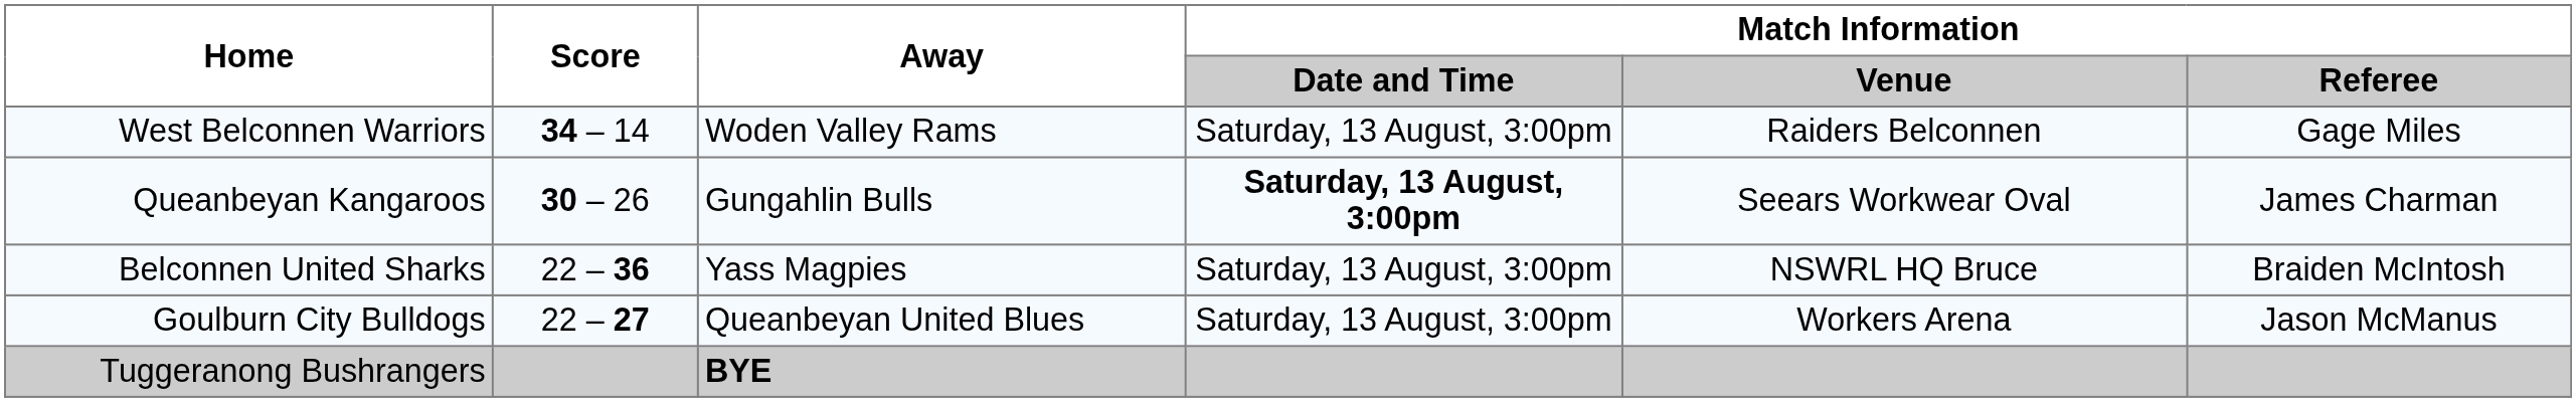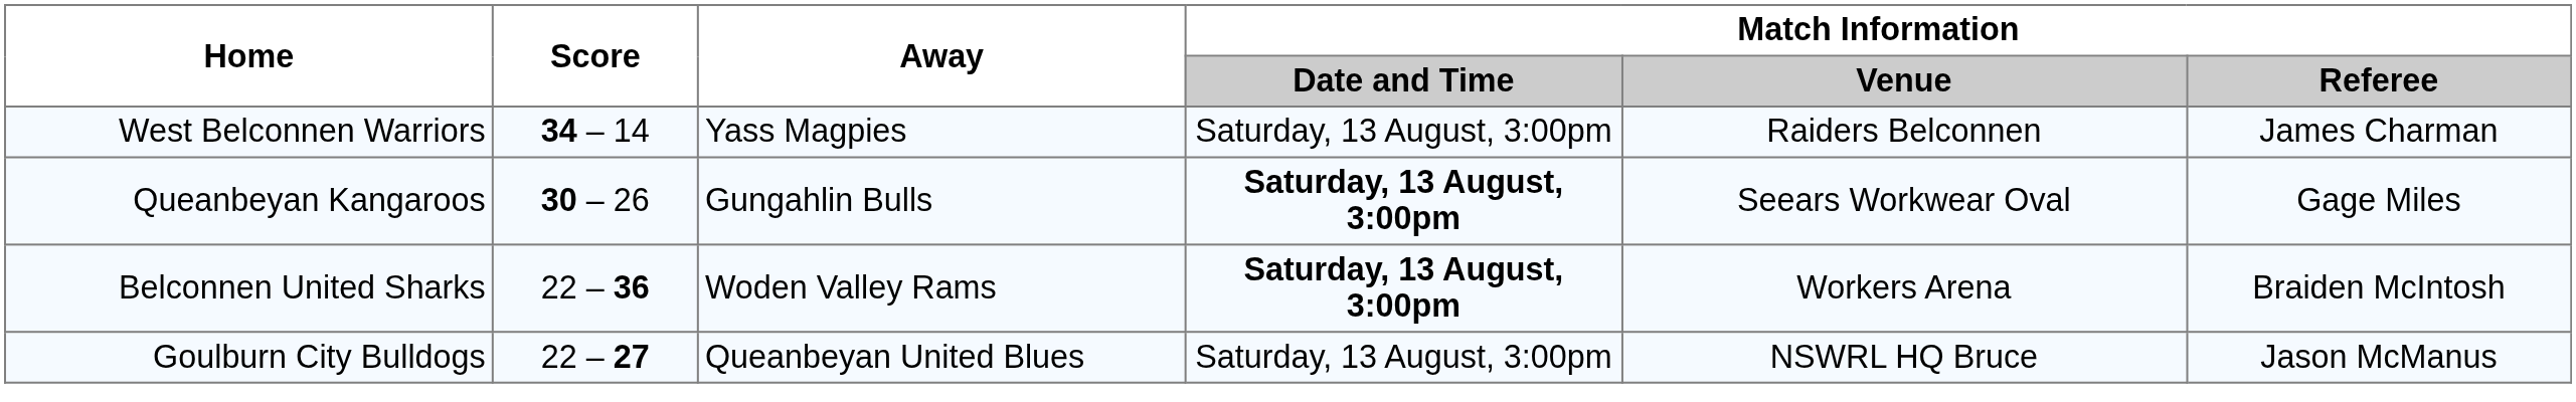West Belconnen Warriors | Away: Woden Valley Rams -> Yass Magpies
West Belconnen Warriors | Match Information / Referee: Gage Miles -> James Charman
Queanbeyan Kangaroos | Match Information / Referee: James Charman -> Gage Miles
Belconnen United Sharks | Away: Yass Magpies -> Woden Valley Rams
Belconnen United Sharks | Match Information / Date and Time: normal -> bold
Belconnen United Sharks | Match Information / Venue: NSWRL HQ Bruce -> Workers Arena
Goulburn City Bulldogs | Match Information / Venue: Workers Arena -> NSWRL HQ Bruce
- row: Tuggeranong Bushrangers | BYE
